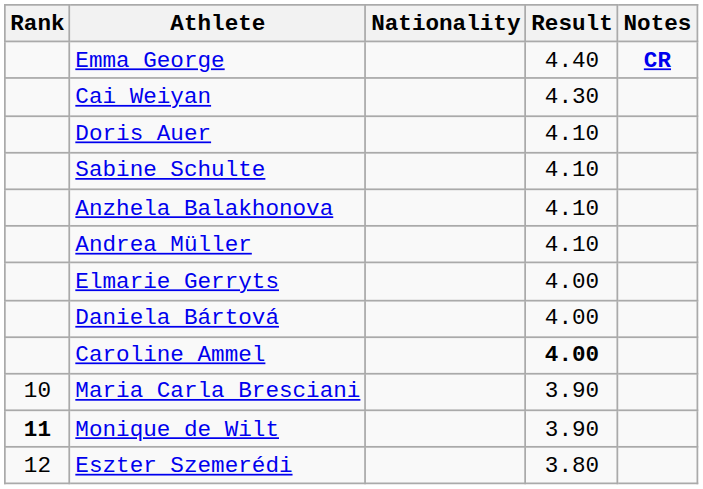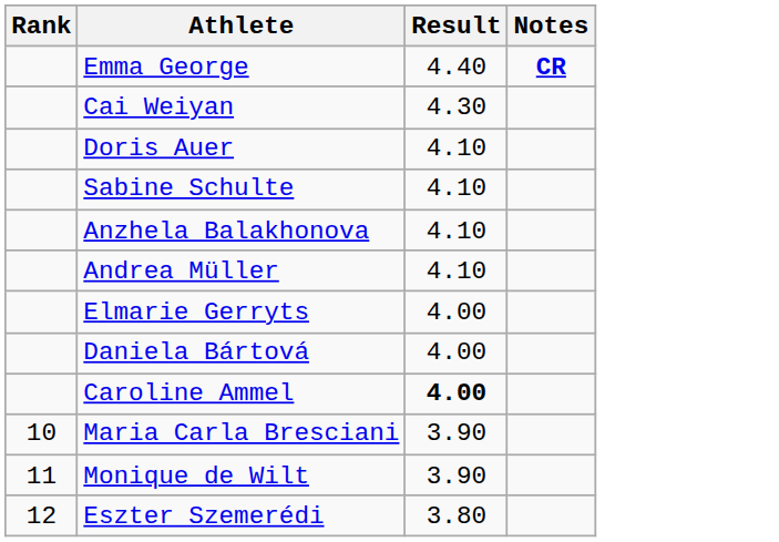- column: Nationality
Monique de Wilt | Rank: bold -> normal
